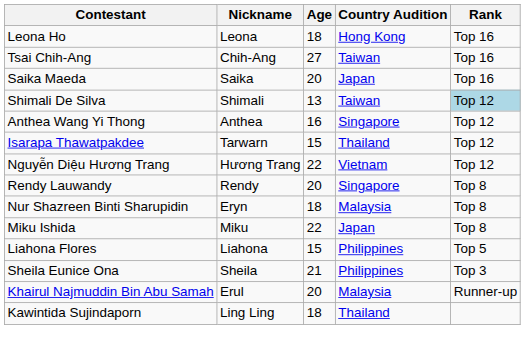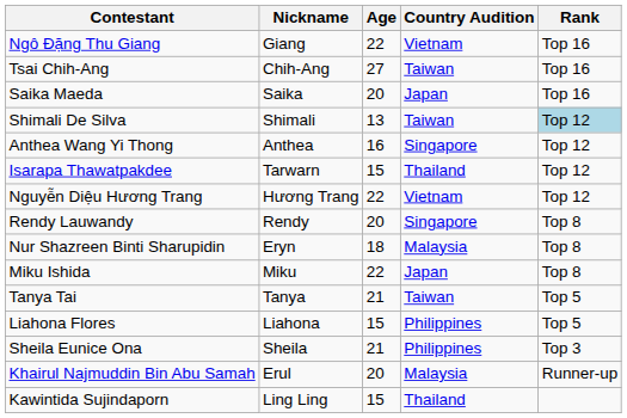+ row: Ngô Đặng Thu Giang | Giang | 22 | Vietnam | Top 16
- row: Leona Ho | Leona | 18 | Hong Kong | Top 16
+ row: Tanya Tai | Tanya | 21 | Taiwan | Top 5
Kawintida Sujindaporn | Age: 18 -> 15
